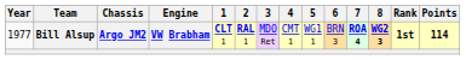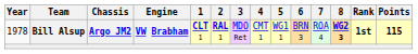Bill Alsup | Year: 1977 -> 1978
Bill Alsup | 7: bold -> normal
Bill Alsup | Points: 114 -> 115
